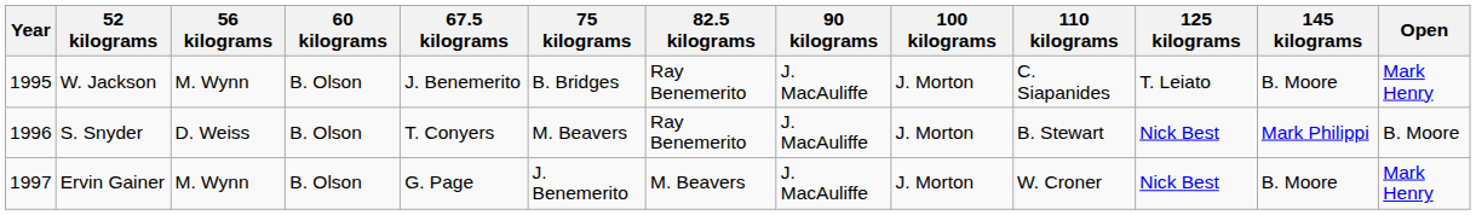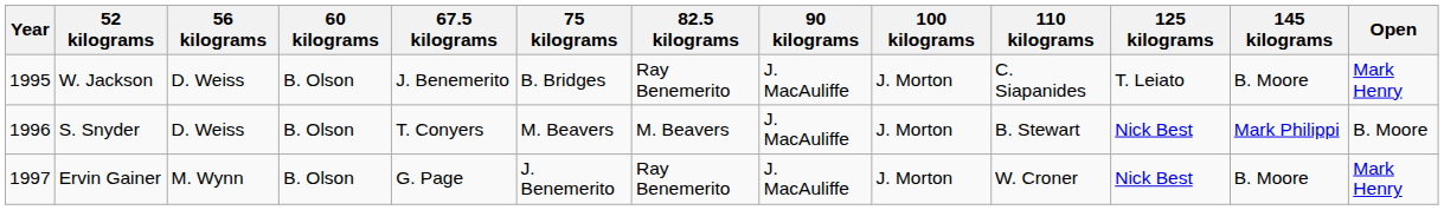W. Jackson | 56 kilograms: M. Wynn -> D. Weiss
S. Snyder | 82.5 kilograms: Ray Benemerito -> M. Beavers
Ervin Gainer | 82.5 kilograms: M. Beavers -> Ray Benemerito
